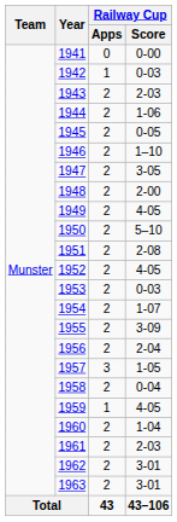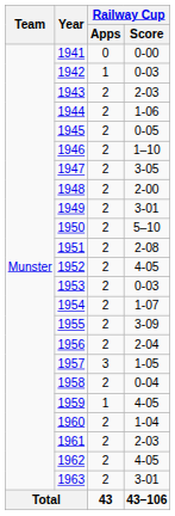1949 | Railway Cup / Score: 4-05 -> 3-01
1962 | Railway Cup / Score: 3-01 -> 4-05
